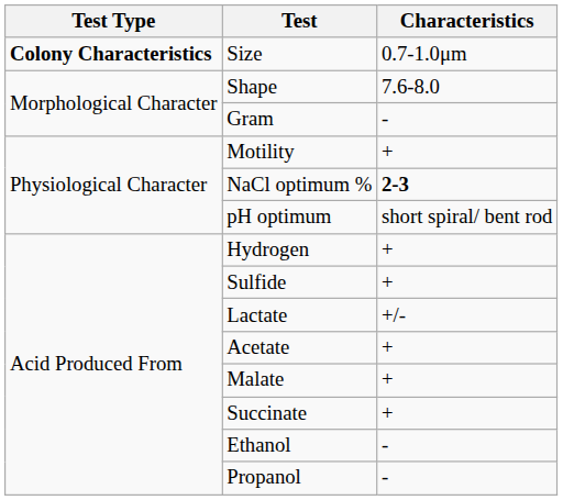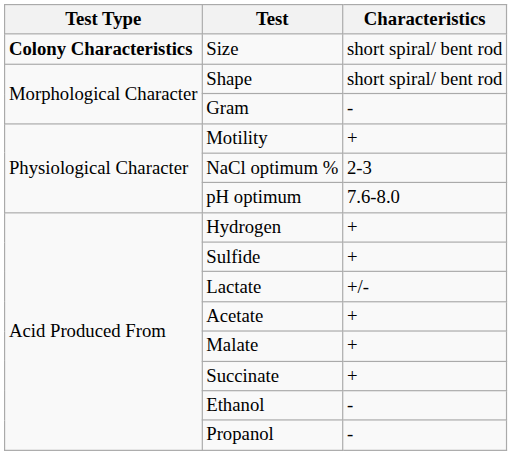Size | Characteristics: 0.7-1.0μm -> short spiral/ bent rod
Shape | Characteristics: 7.6-8.0 -> short spiral/ bent rod
NaCl optimum % | Characteristics: bold -> normal
pH optimum | Characteristics: short spiral/ bent rod -> 7.6-8.0
